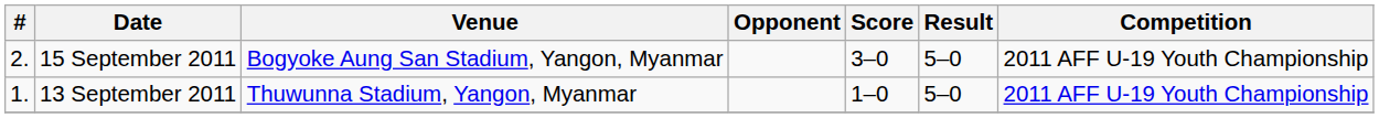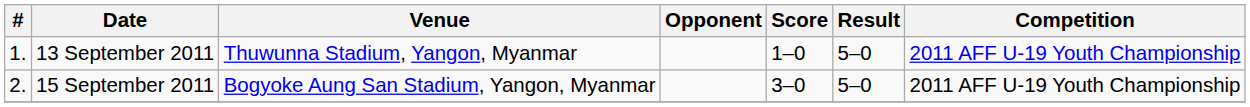rows swapped: 13 September 2011 <-> 15 September 2011
